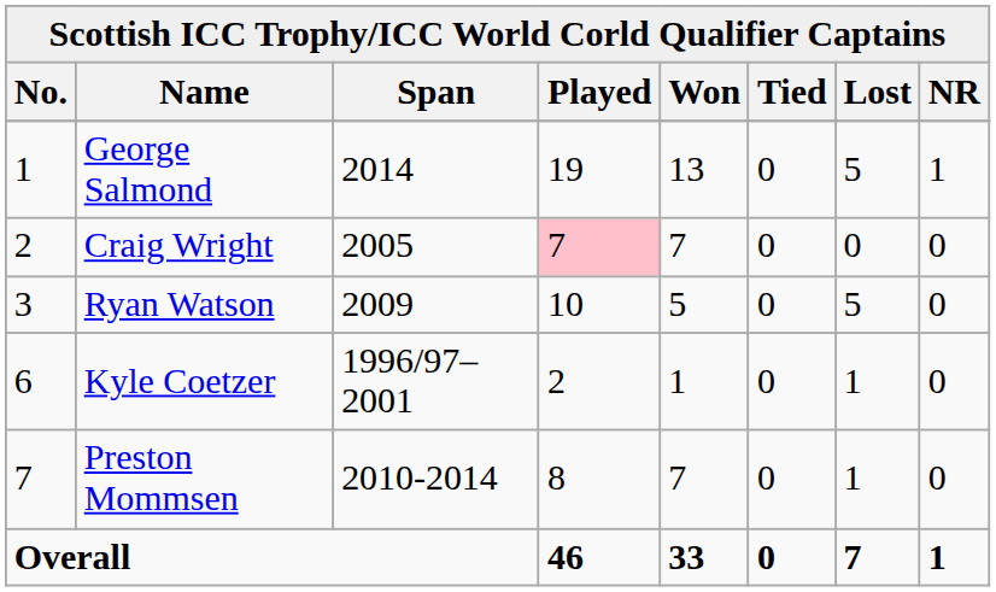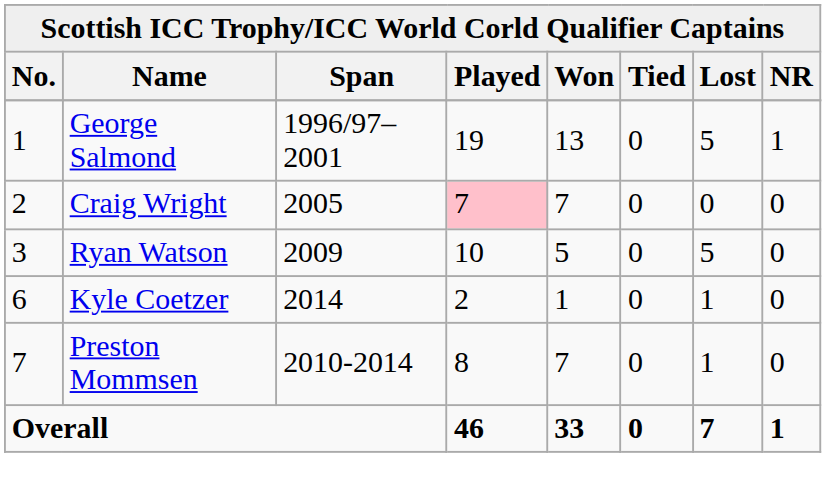George Salmond | Span: 2014 -> 1996/97–2001
Kyle Coetzer | Span: 1996/97–2001 -> 2014
